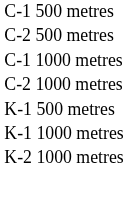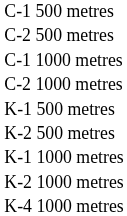+ row: K-2 500 metres
+ row: K-4 1000 metres
